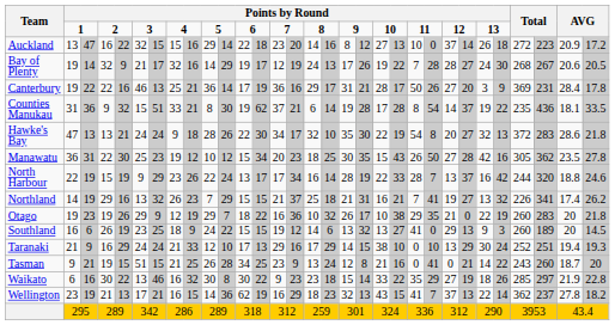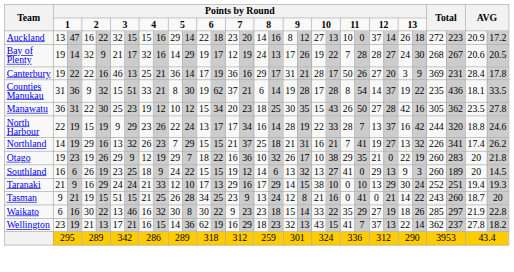- row: Hawke's Bay | 47 | 13 | 13 | 21 | 24 | 24 | 9 | 18 | 28 | 26 | 22 | 30 | 34 | 17 | 32 | 10 | 35 | 30 | 22 | 19 | 54 | 8 | 20 | 27 | 32 | 13 | 372 | 283 | 28.6 | 21.8
